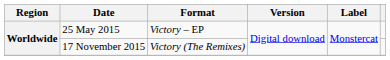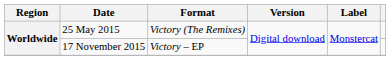25 May 2015 | Format: Victory – EP -> Victory (The Remixes)
17 November 2015 | Format: Victory (The Remixes) -> Victory – EP
